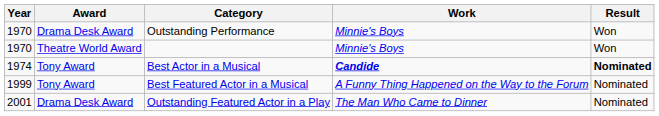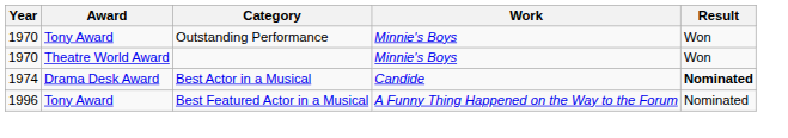Outstanding Performance | Award: Drama Desk Award -> Tony Award
Best Actor in a Musical | Award: Tony Award -> Drama Desk Award
Best Actor in a Musical | Work: bold -> normal
Best Featured Actor in a Musical | Year: 1999 -> 1996
- row: 2001 | Drama Desk Award | Outstanding Featured Actor in a Play | The Man Who Came to Dinner | Nominated
